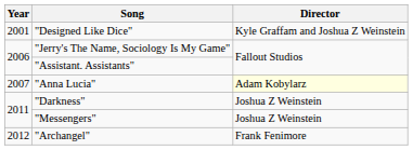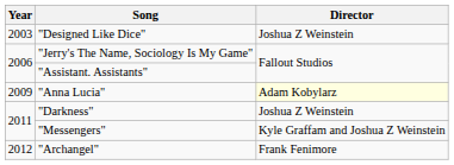"Designed Like Dice" | Year: 2001 -> 2003
"Designed Like Dice" | Director: Kyle Graffam and Joshua Z Weinstein -> Joshua Z Weinstein
"Anna Lucia" | Year: 2007 -> 2009
"Messengers" | Director: Joshua Z Weinstein -> Kyle Graffam and Joshua Z Weinstein
